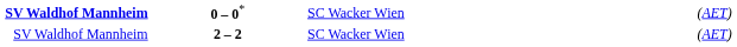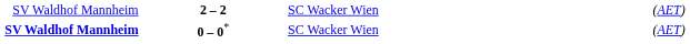rows swapped: 2 – 2 <-> 0 – 0*
